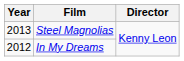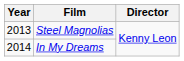In My Dreams | Year: 2012 -> 2014
